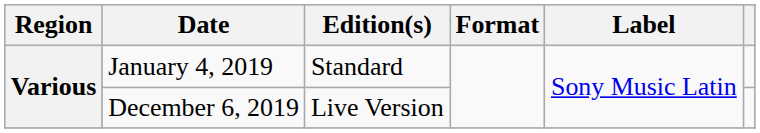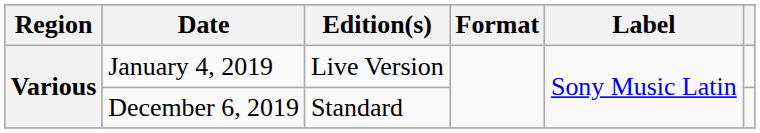January 4, 2019 | Edition(s): Standard -> Live Version
December 6, 2019 | Edition(s): Live Version -> Standard
